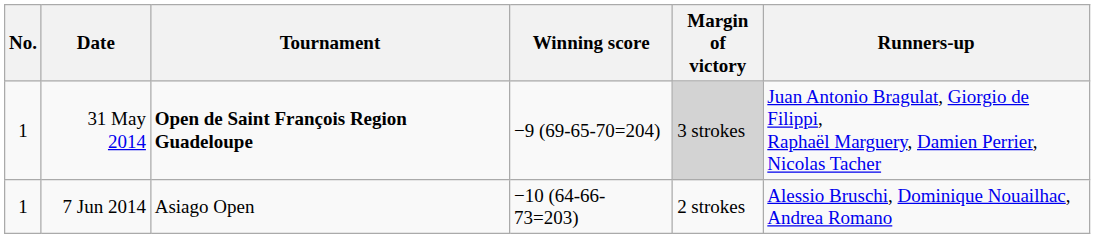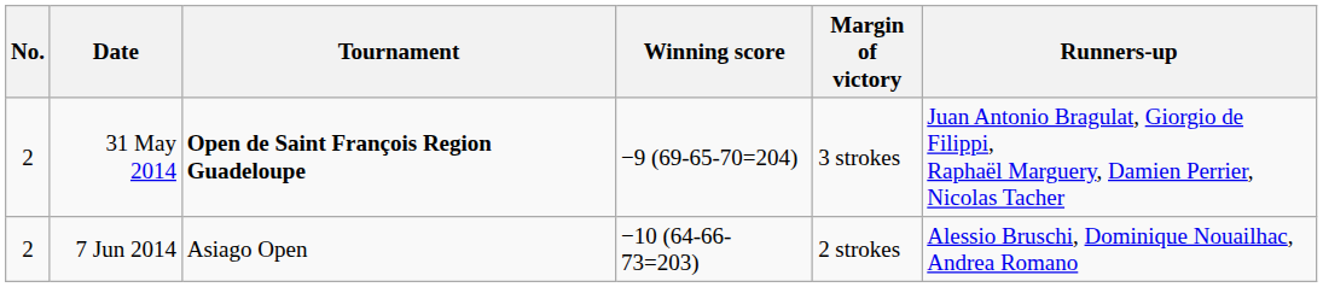31 May 2014 | No.: 1 -> 2
31 May 2014 | Margin of victory: lightgrey background -> no background
7 Jun 2014 | No.: 1 -> 2
